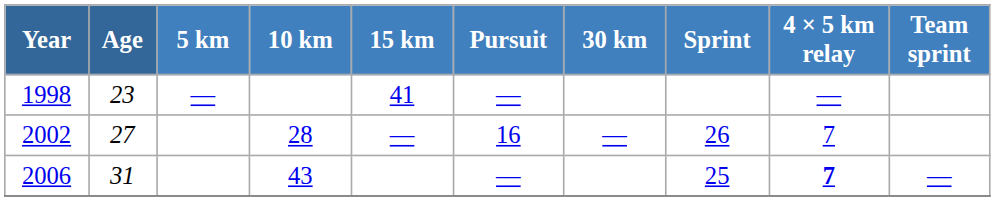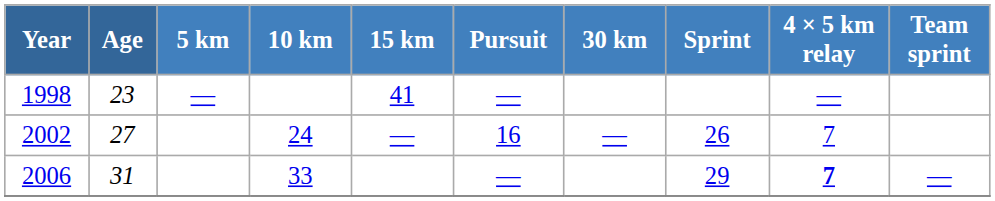2002 | 10 km: 28 -> 24
2006 | 10 km: 43 -> 33
2006 | Sprint: 25 -> 29
